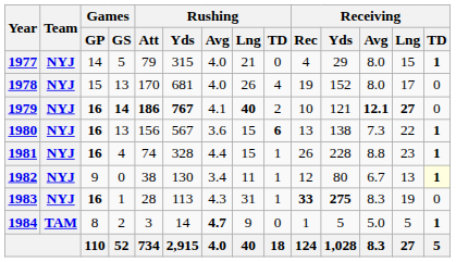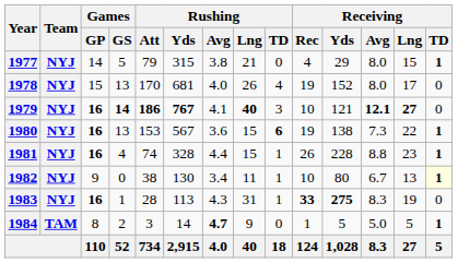1977 | Rushing / Avg: 4.0 -> 3.8
1979 | Rushing / TD: 2 -> 3
1980 | Rushing / Att: 156 -> 153
1980 | Receiving / Rec: 13 -> 19
1982 | Receiving / Rec: 12 -> 10
